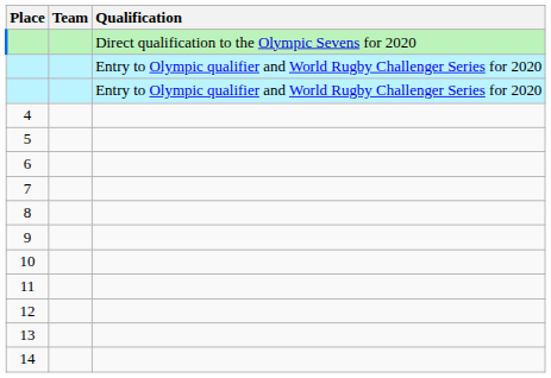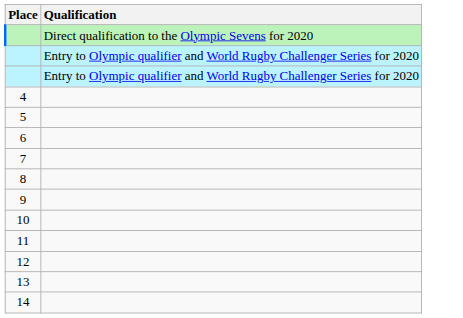- column: Team
